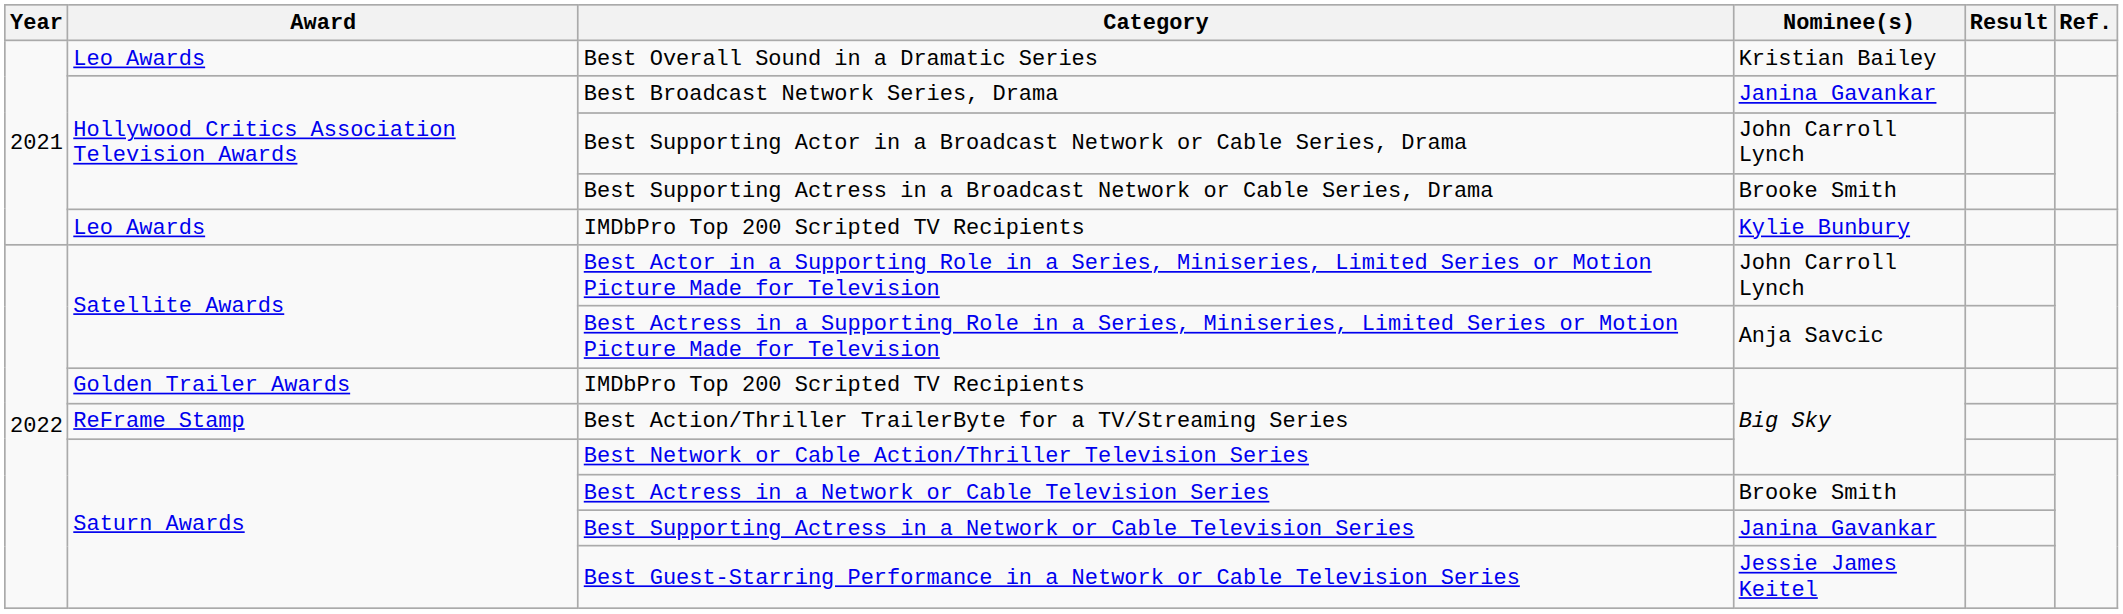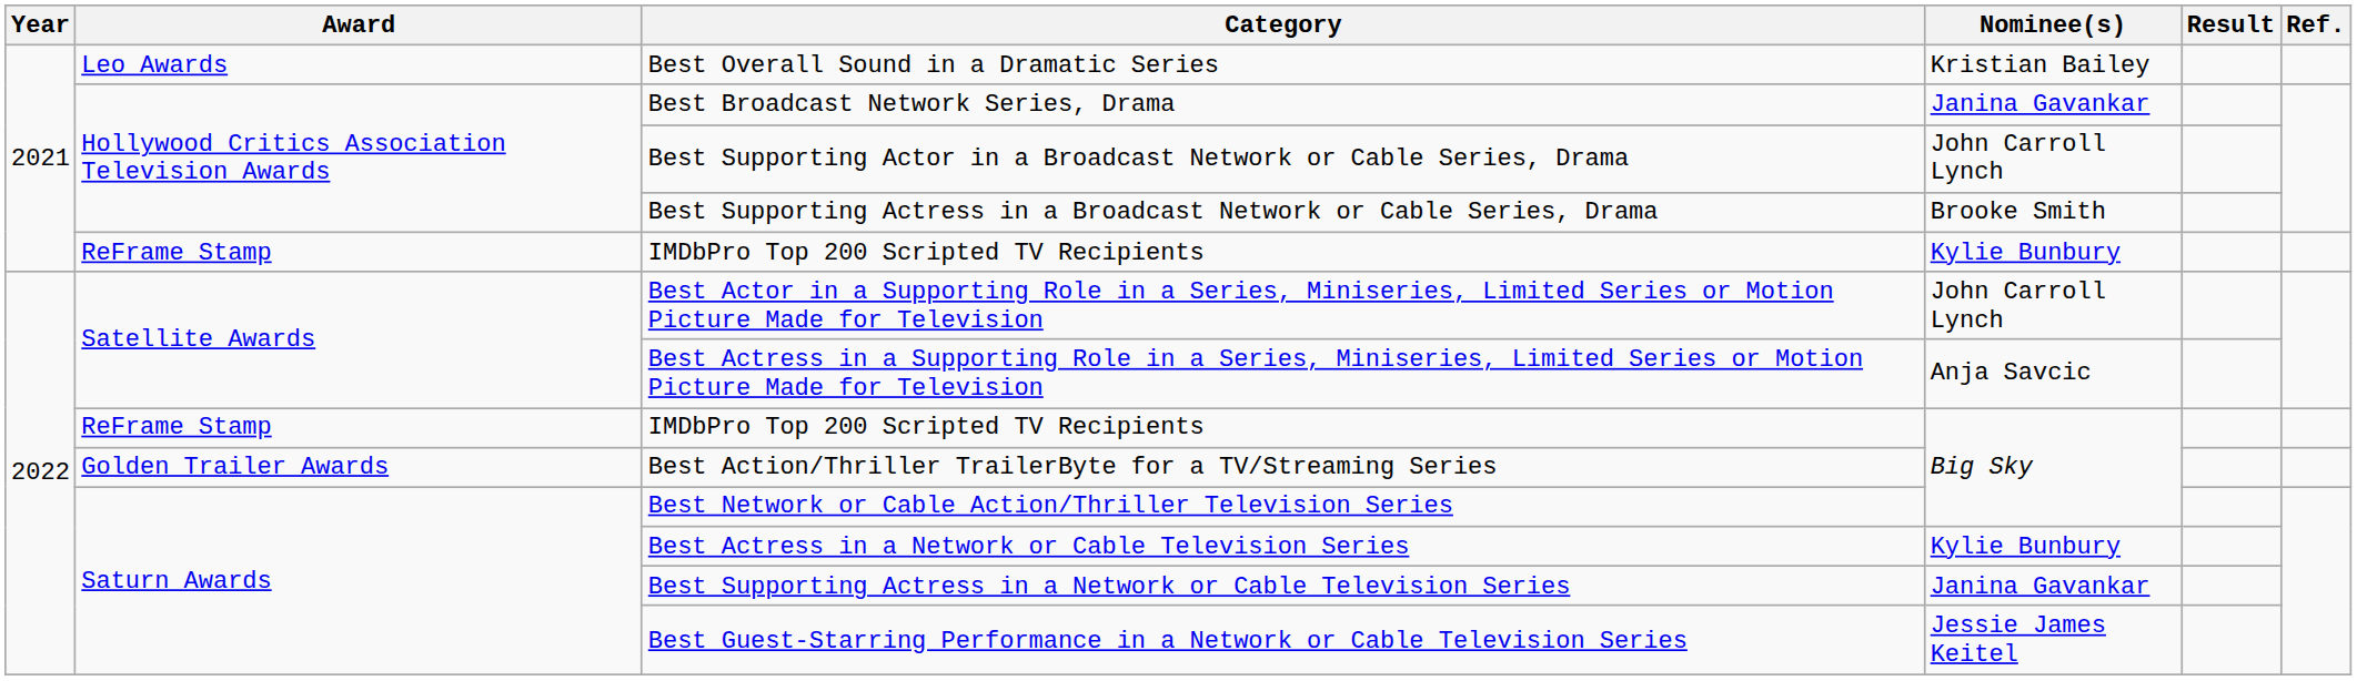2021 / IMDbPro Top 200 Scripted TV Recipients | Award: Leo Awards -> ReFrame Stamp
2022 / IMDbPro Top 200 Scripted TV Recipients | Award: Golden Trailer Awards -> ReFrame Stamp
Best Action/Thriller TrailerByte for a TV/Streaming Series | Award: ReFrame Stamp -> Golden Trailer Awards
Best Actress in a Network or Cable Television Series | Nominee(s): Brooke Smith -> Kylie Bunbury
